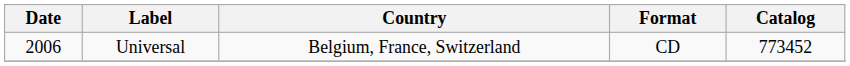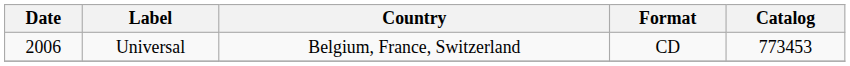Universal | Catalog: 773452 -> 773453
